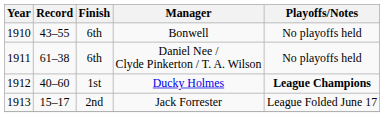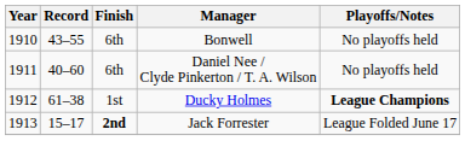Daniel Nee / Clyde Pinkerton / T. A. Wilson | Record: 61–38 -> 40–60
Ducky Holmes | Record: 40–60 -> 61–38
Jack Forrester | Finish: normal -> bold
